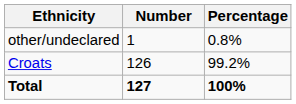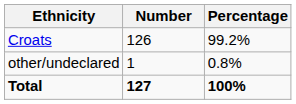rows swapped: Croats <-> other/undeclared
